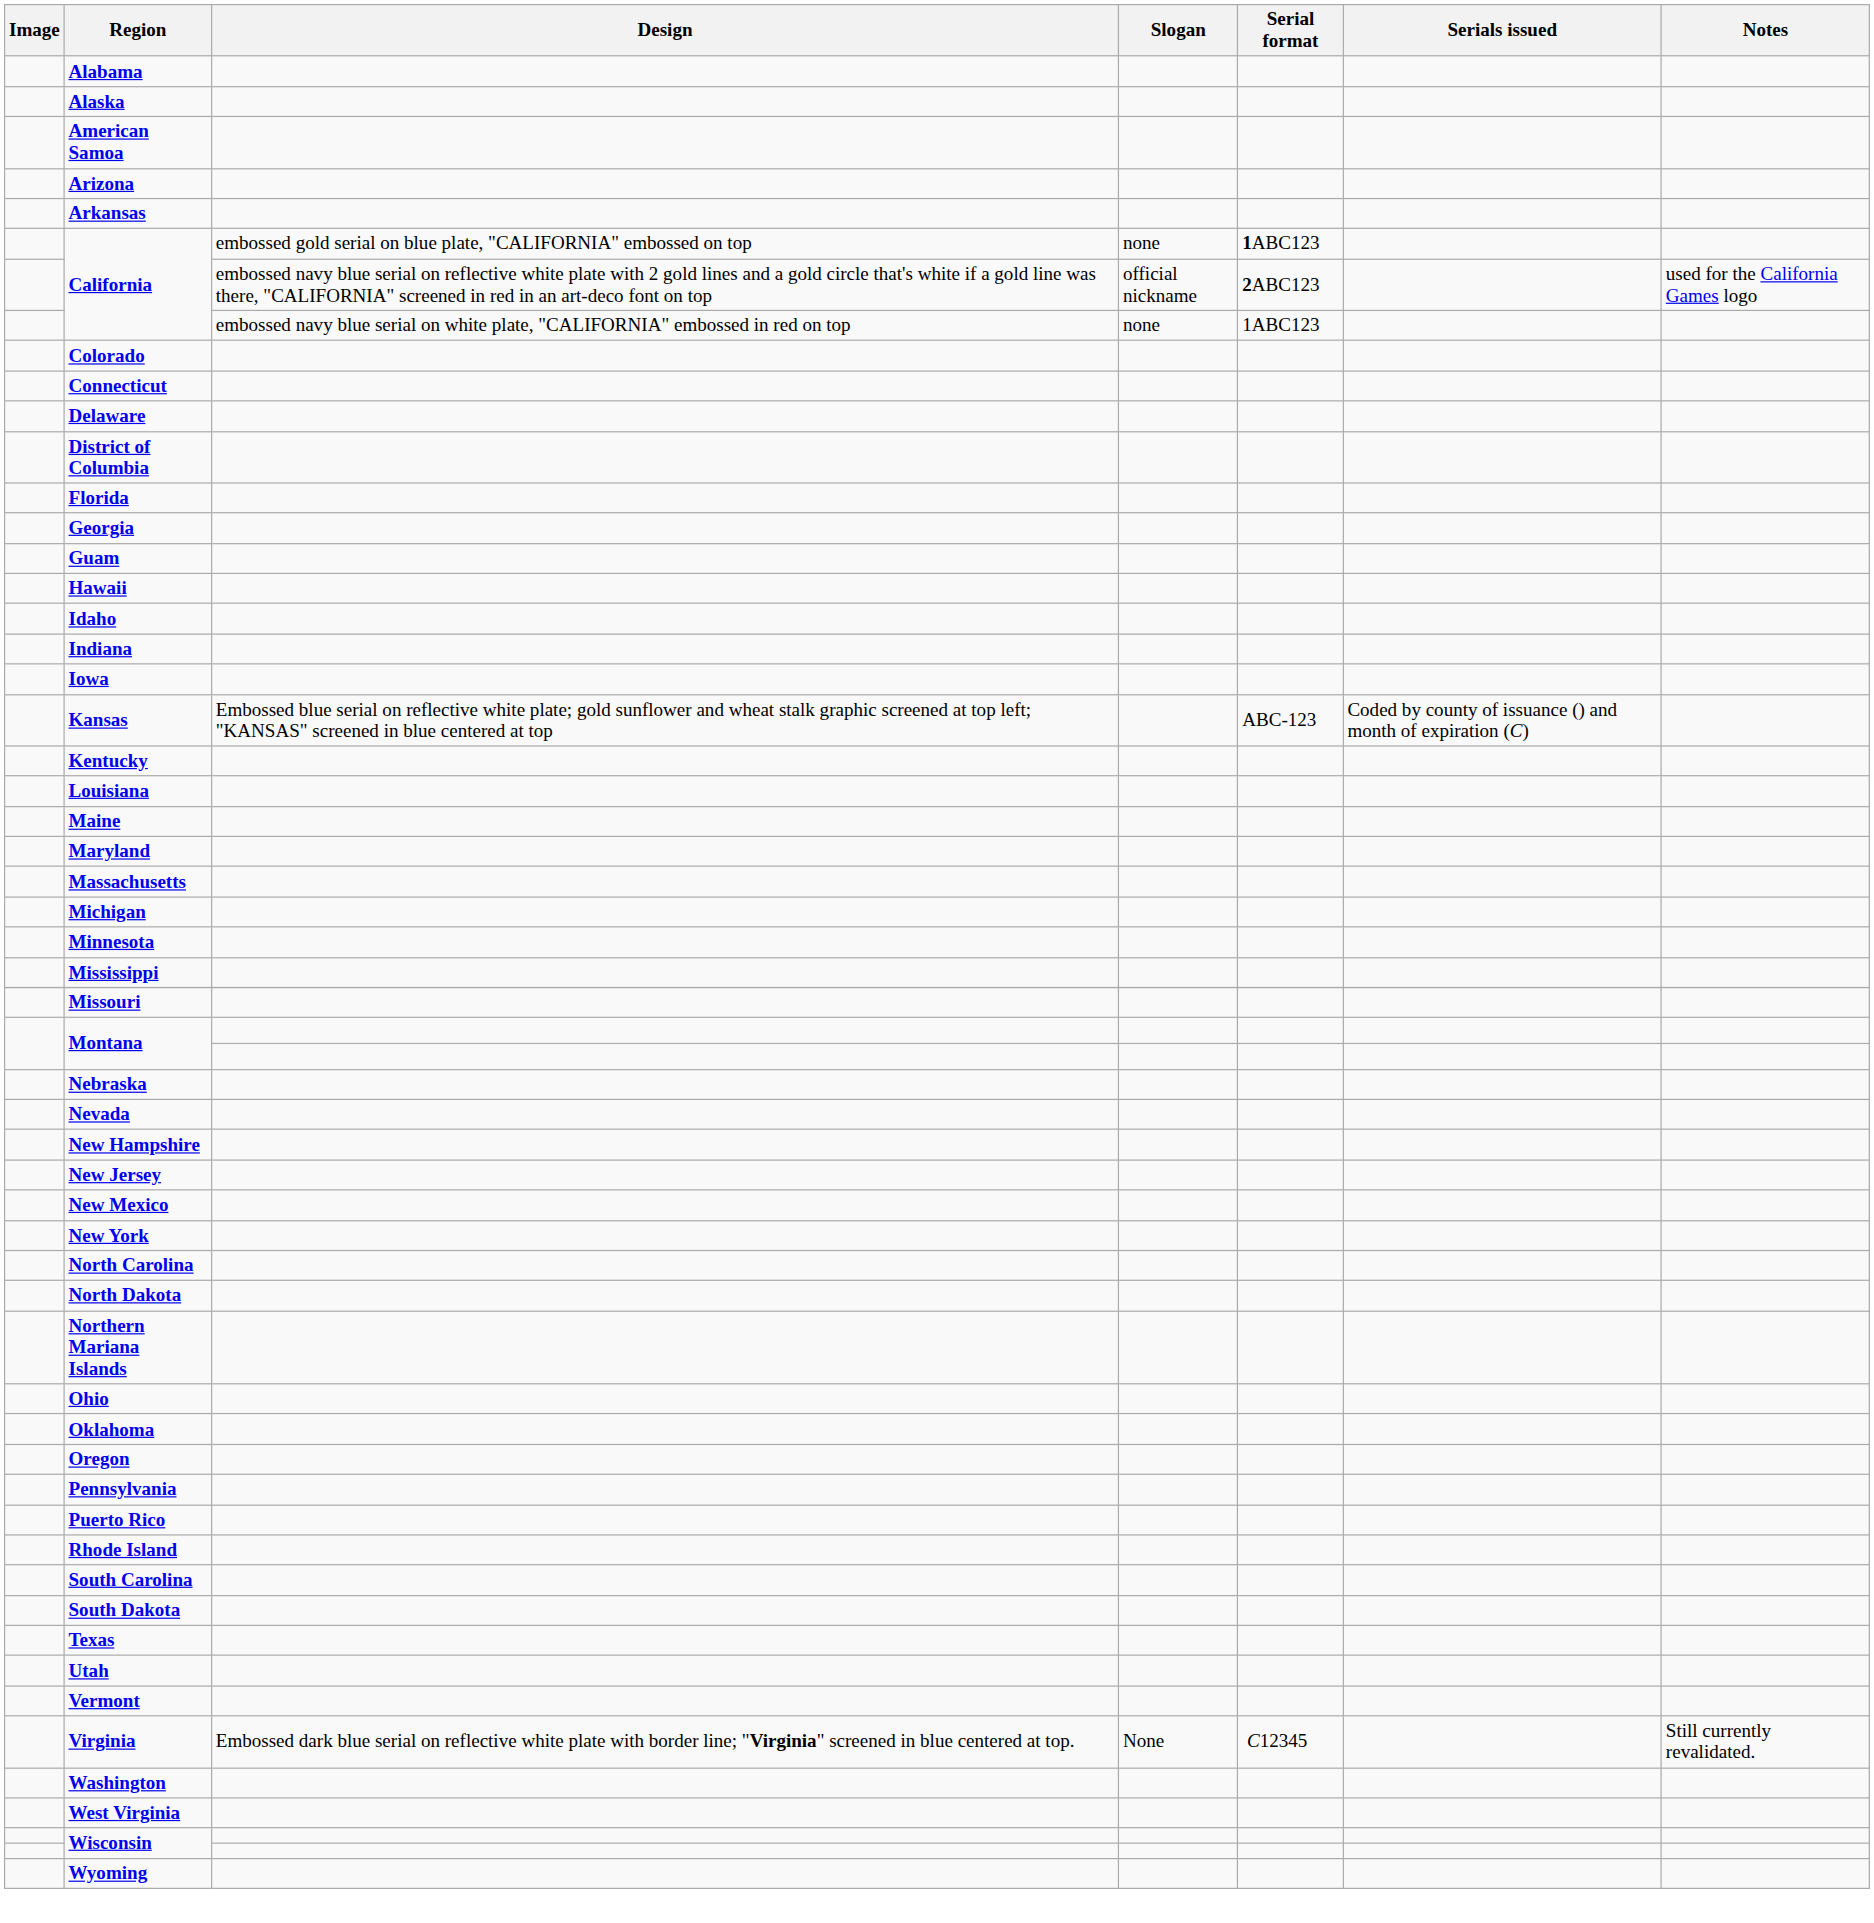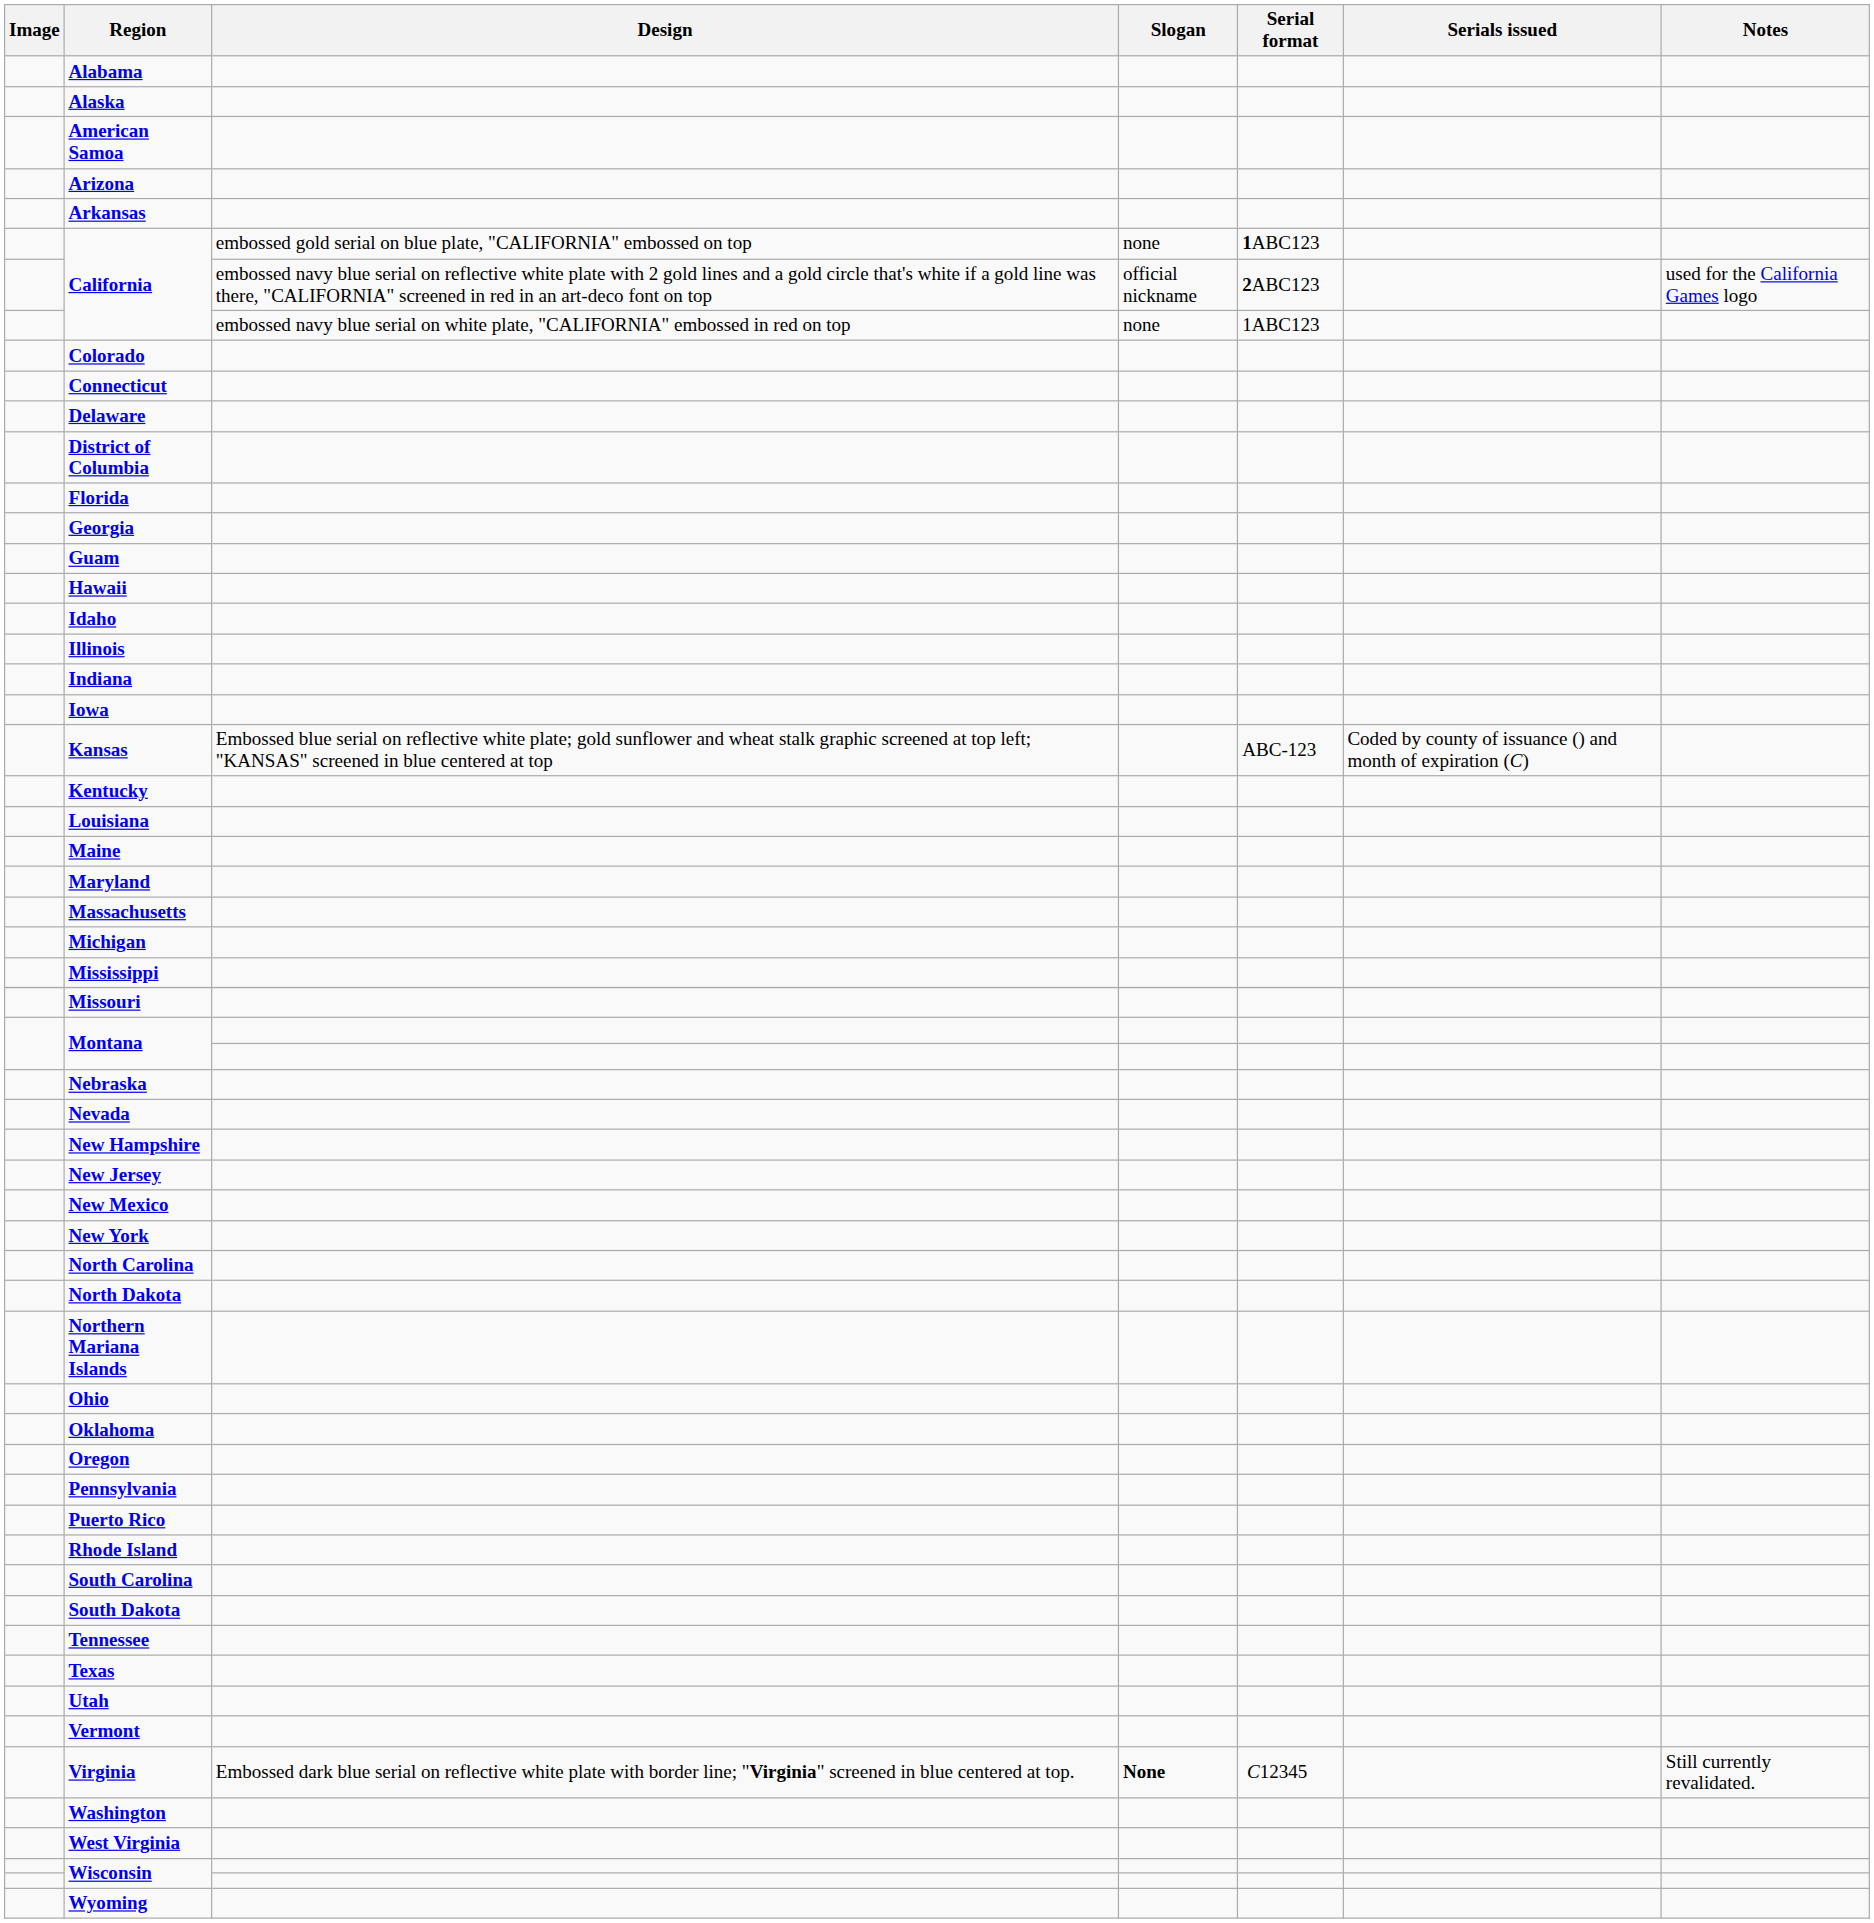+ row: Illinois
- row: Minnesota
+ row: Tennessee
Virginia | Slogan: normal -> bold
